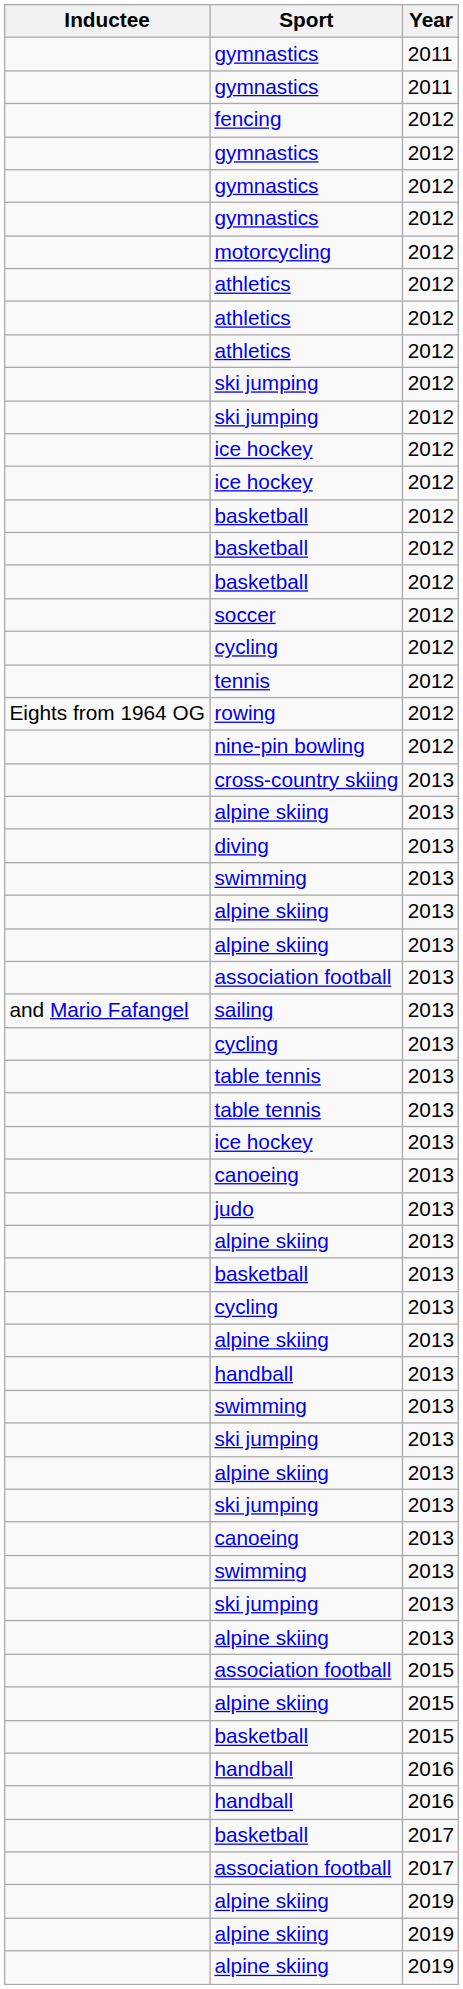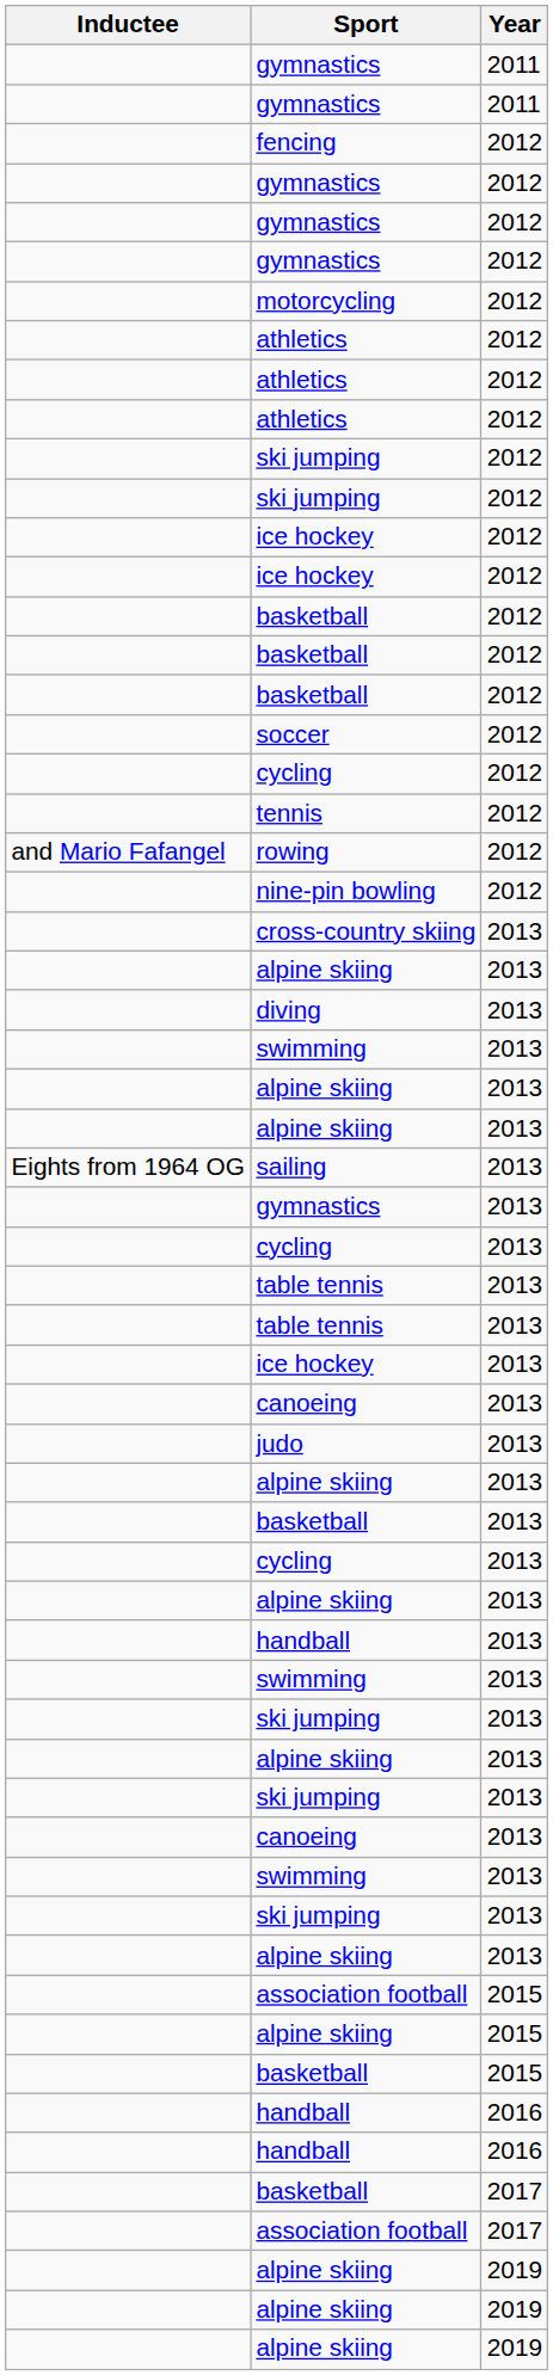rowing | Inductee: Eights from 1964 OG -> and Mario Fafangel
- row: association football | 2013
sailing | Inductee: and Mario Fafangel -> Eights from 1964 OG
+ row: gymnastics | 2013
